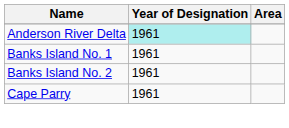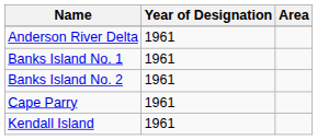Anderson River Delta | Year of Designation: paleturquoise background -> no background
+ row: Kendall Island | 1961
